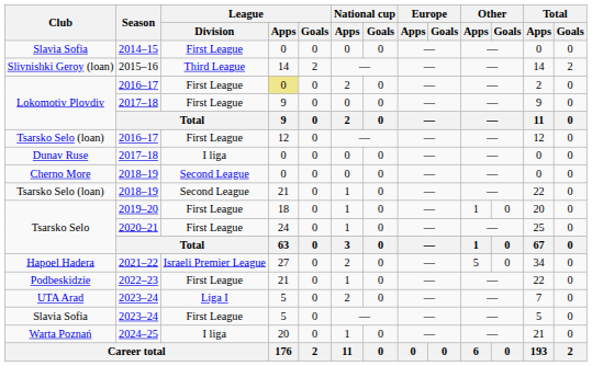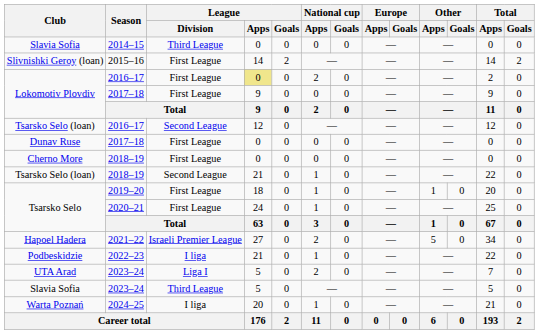Slavia Sofia / 2014–15 | League / Division: First League -> Third League
Slivnishki Geroy (loan) | League / Division: Third League -> First League
Tsarsko Selo (loan) / 2016–17 | League / Division: First League -> Second League
Dunav Ruse | League / Division: I liga -> First League
Cherno More | League / Division: Second League -> First League
Podbeskidzie | League / Division: First League -> I liga
Slavia Sofia / 2023–24 | League / Division: First League -> Third League
